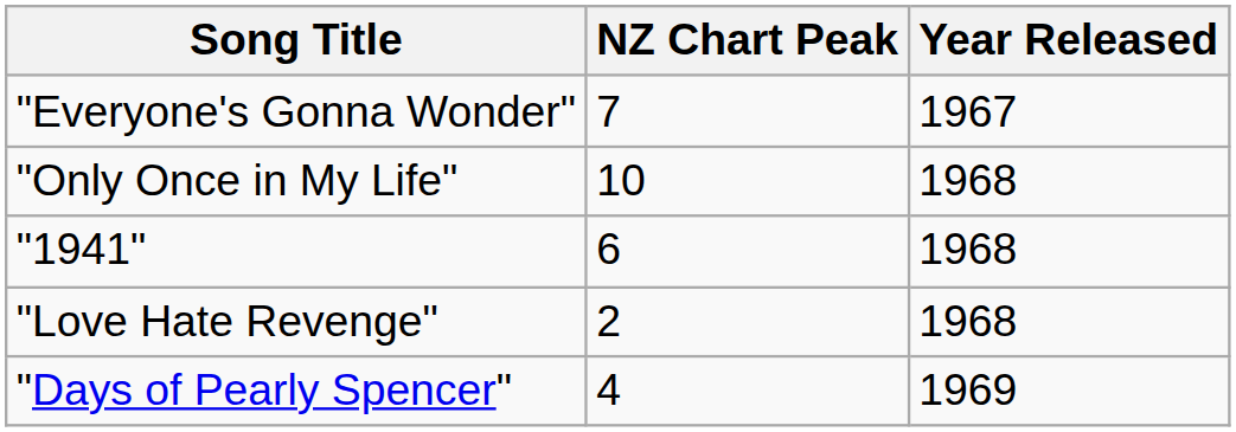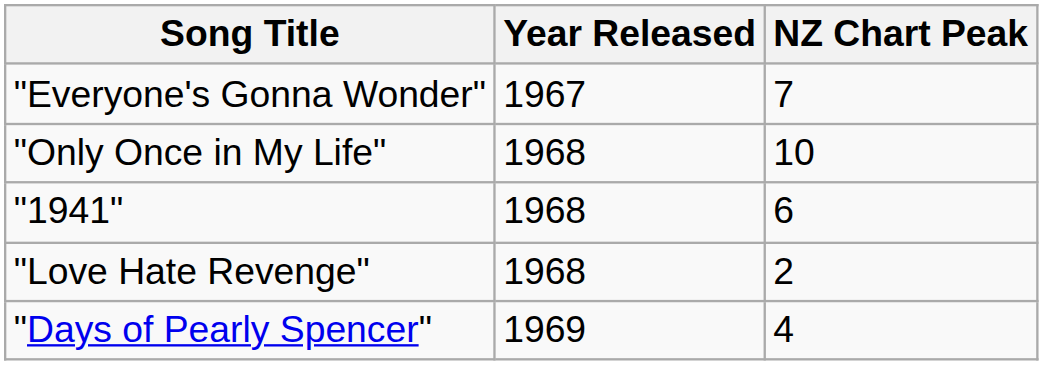columns swapped: Year Released <-> NZ Chart Peak
